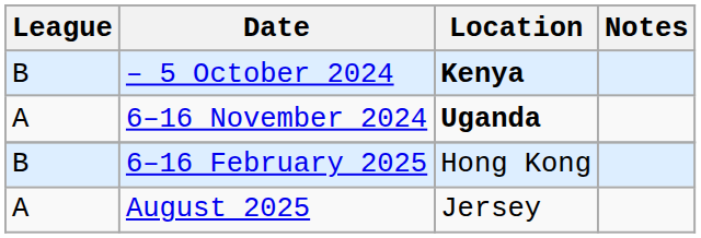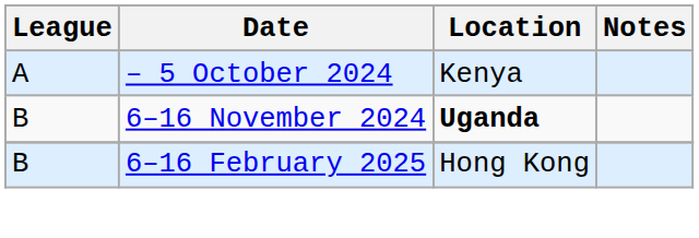– 5 October 2024 | League: B -> A
– 5 October 2024 | Location: bold -> normal
6–16 November 2024 | League: A -> B
- row: A | August 2025 | Jersey
